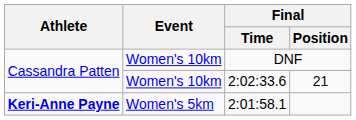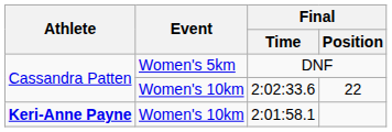DNF | Event: Women's 10km -> Women's 5km
2:02:33.6 | Final / Position: 21 -> 22
2:01:58.1 | Event: Women's 5km -> Women's 10km
